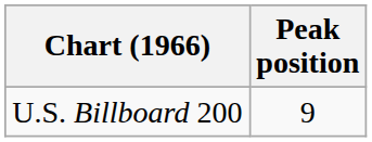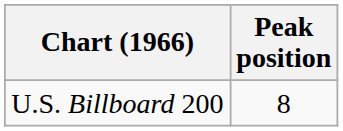U.S. Billboard 200 | Peak position: 9 -> 8
